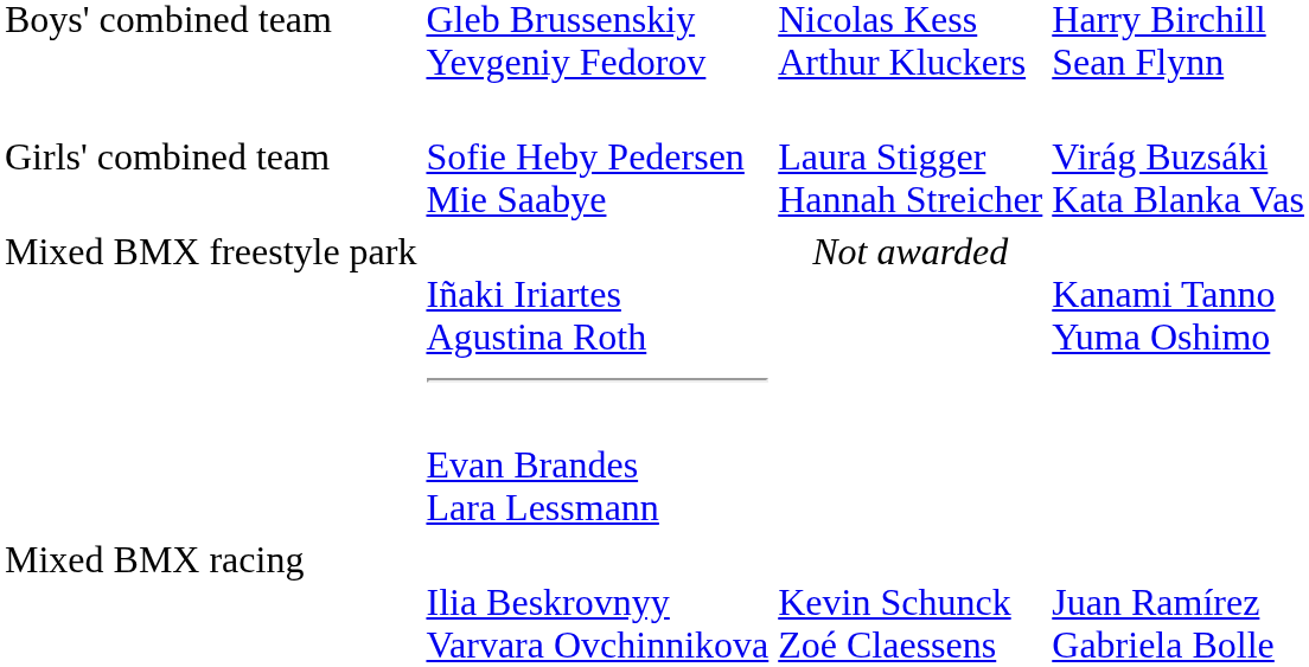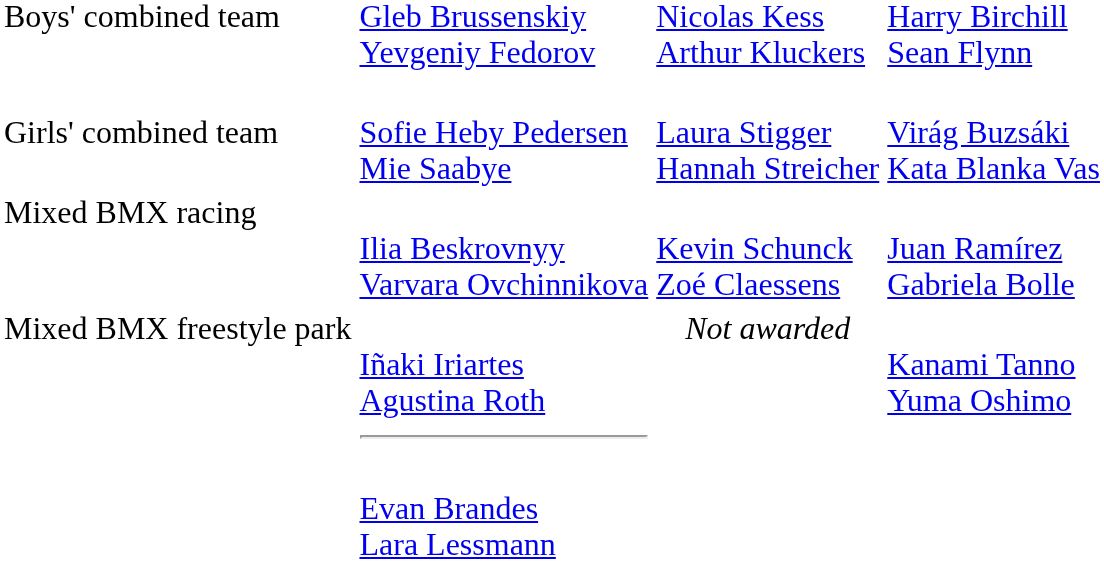rows swapped: Mixed BMX racing <-> Mixed BMX freestyle park
